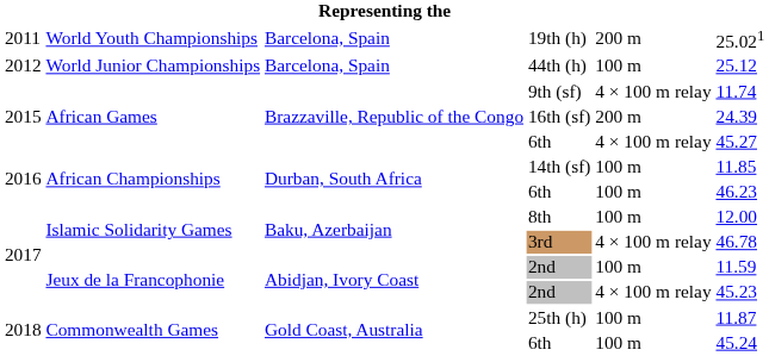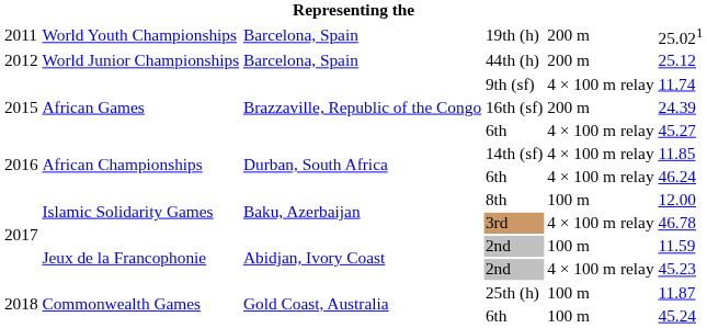44th (h) | column 5: 100 m -> 200 m
14th (sf) | column 5: 100 m -> 4 × 100 m relay
African Championships / 6th | column 5: 100 m -> 4 × 100 m relay
African Championships / 6th | column 6: 46.23 -> 46.24
